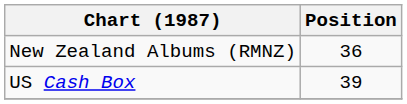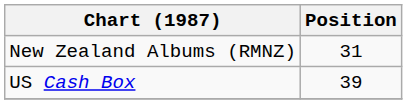New Zealand Albums (RMNZ) | Position: 36 -> 31
